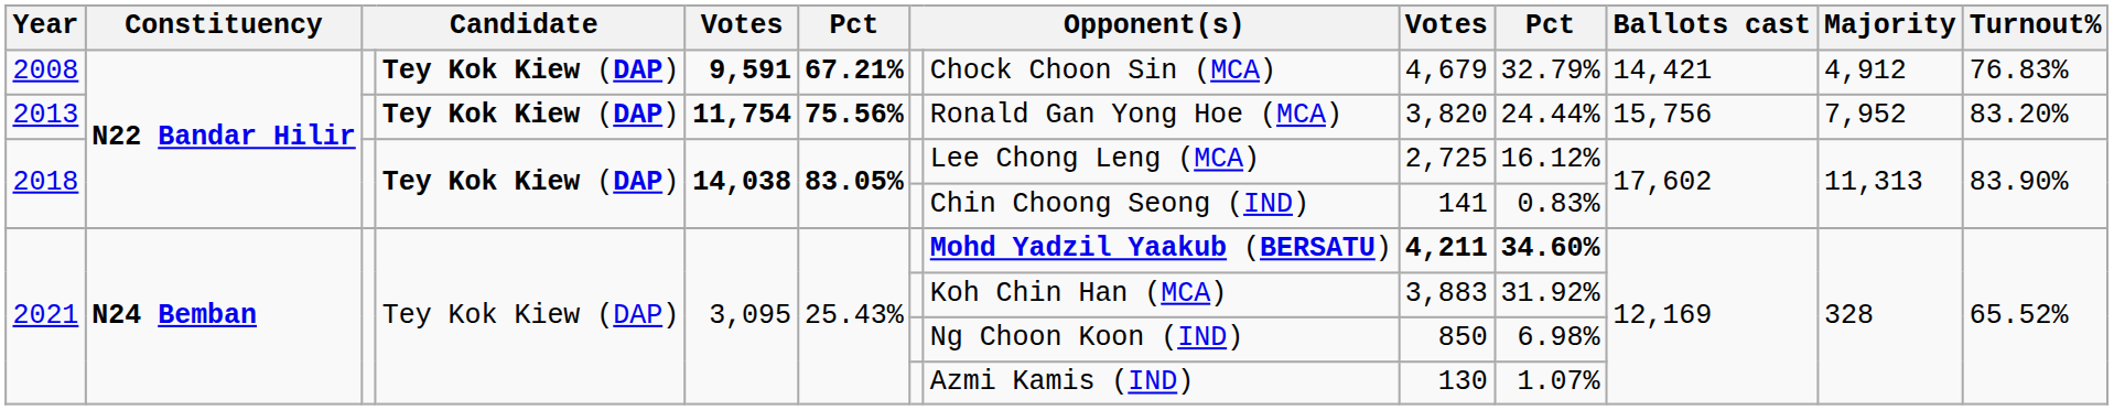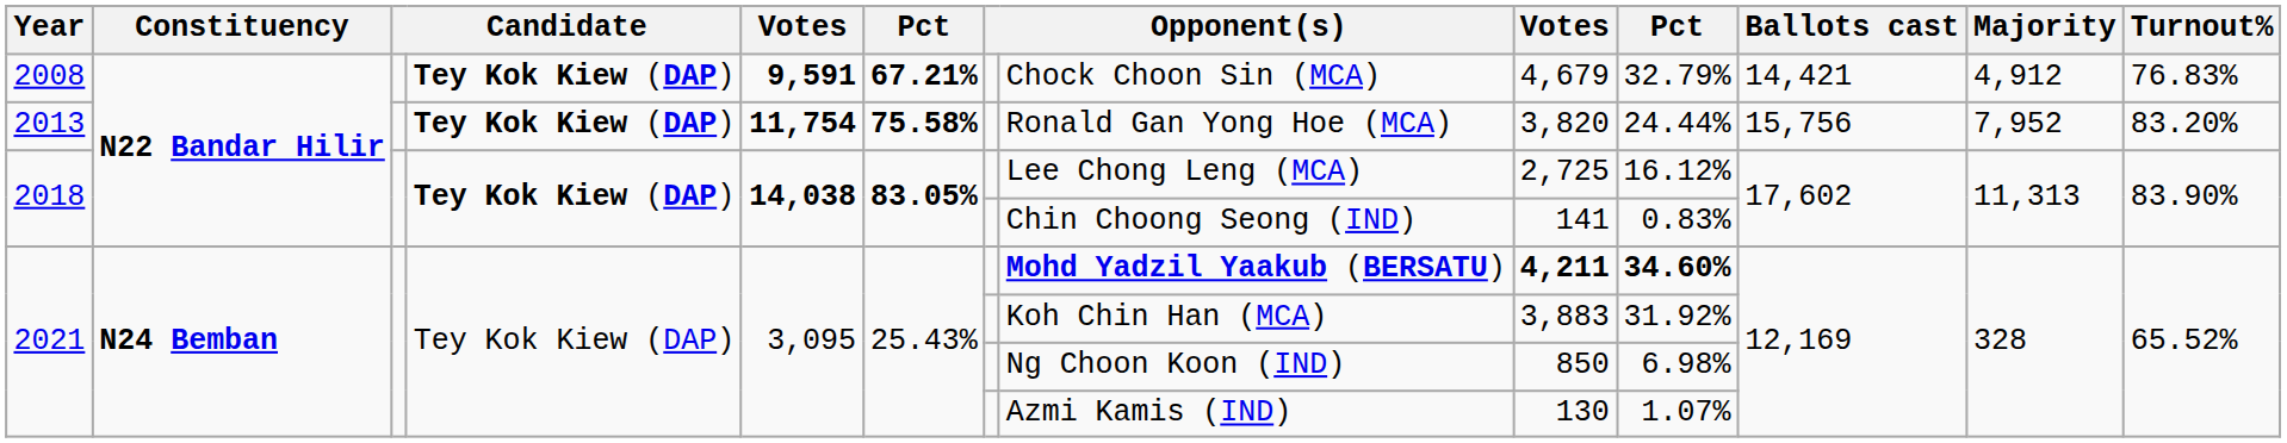2013 | column 6: 75.56% -> 75.58%
